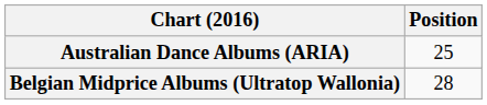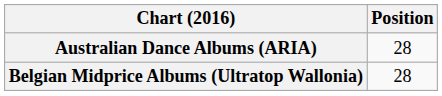Australian Dance Albums (ARIA) | Position: 25 -> 28
